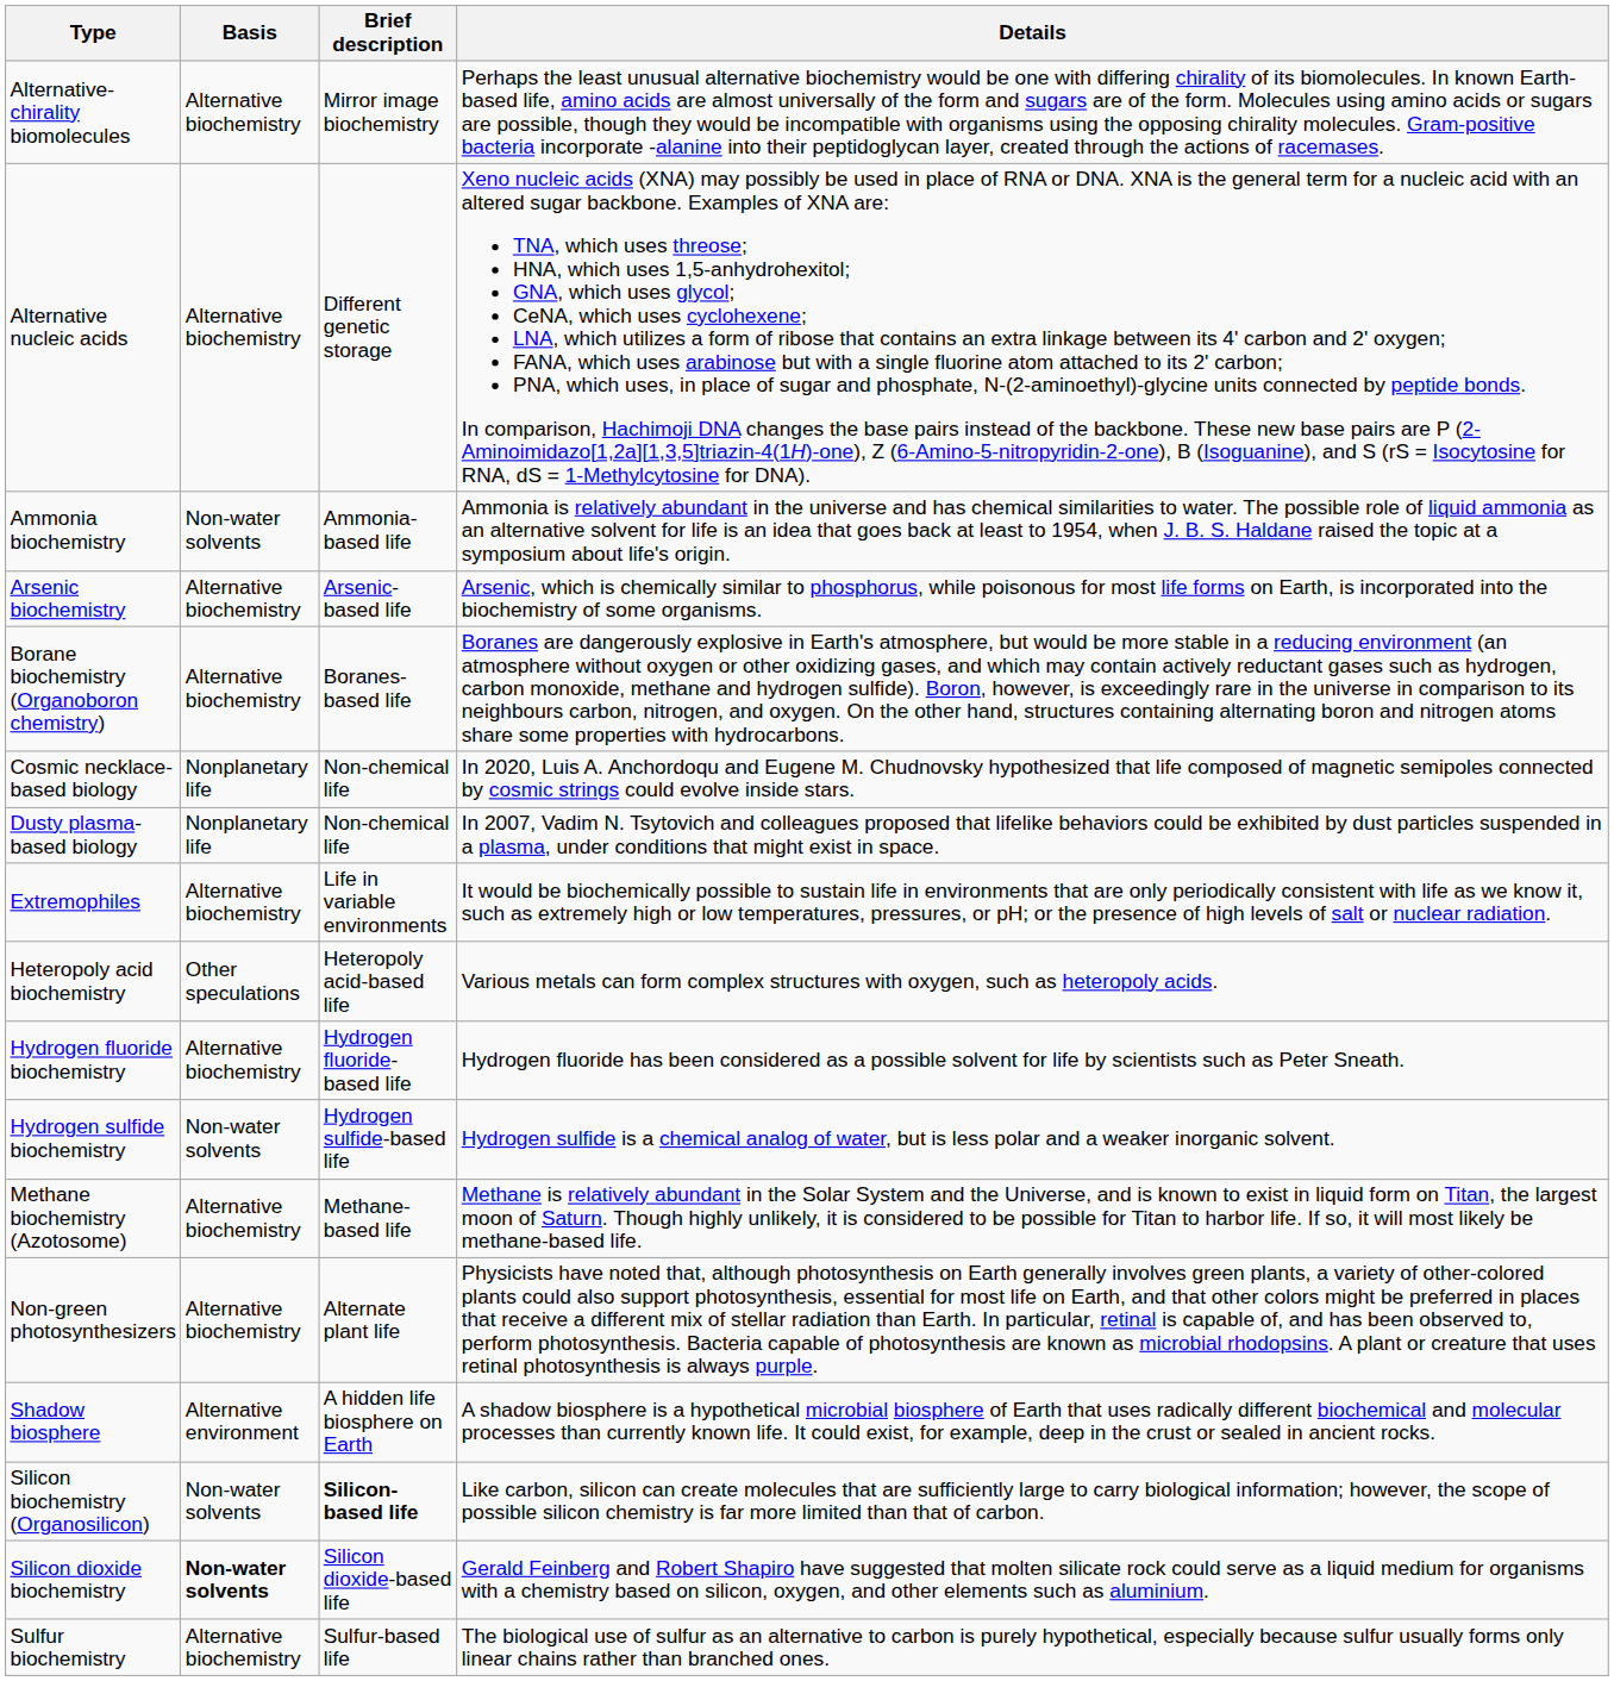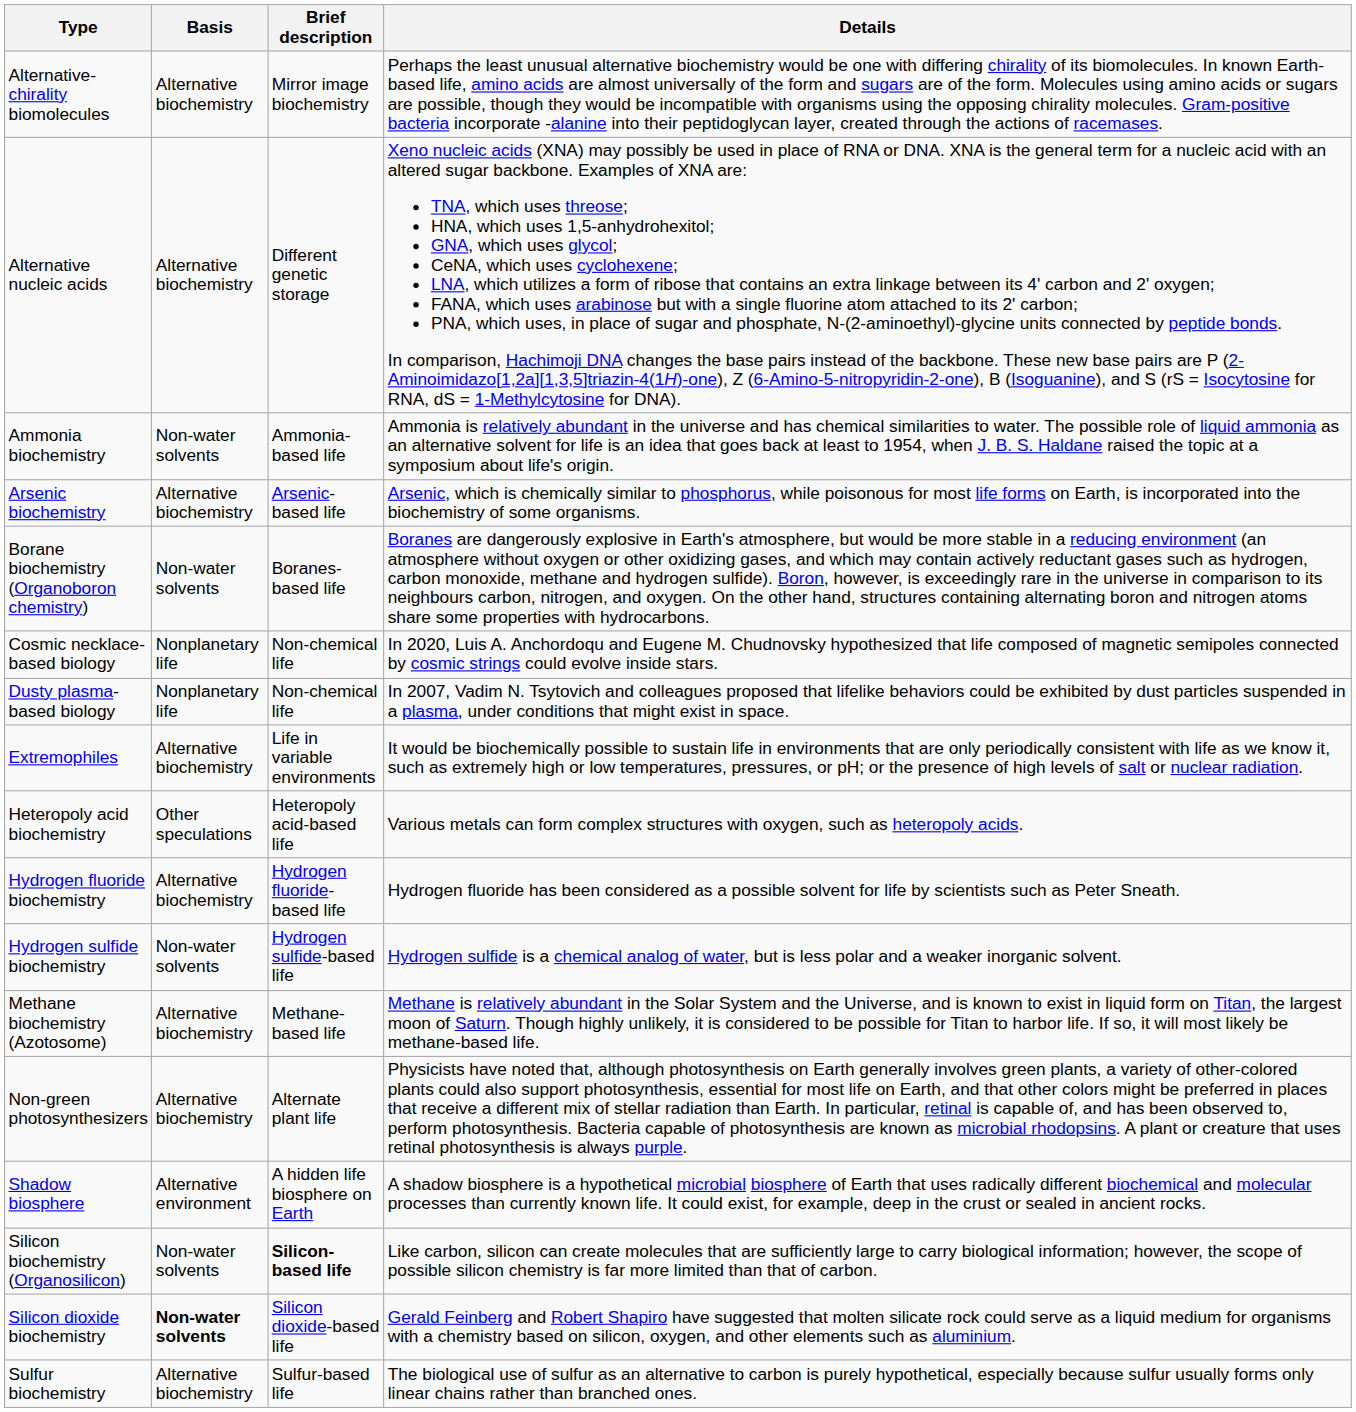Borane biochemistry (Organoboron chemistry) | Basis: Alternative biochemistry -> Non-water solvents
